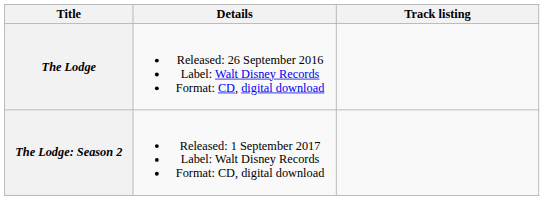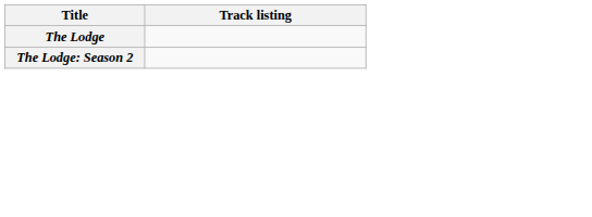- column: Details | Released: 26 September 2016 Label: Walt Disney Records Format: CD, digital download | Released: 1 September 2017 Label: Walt Disney Records Format: CD, digital download
